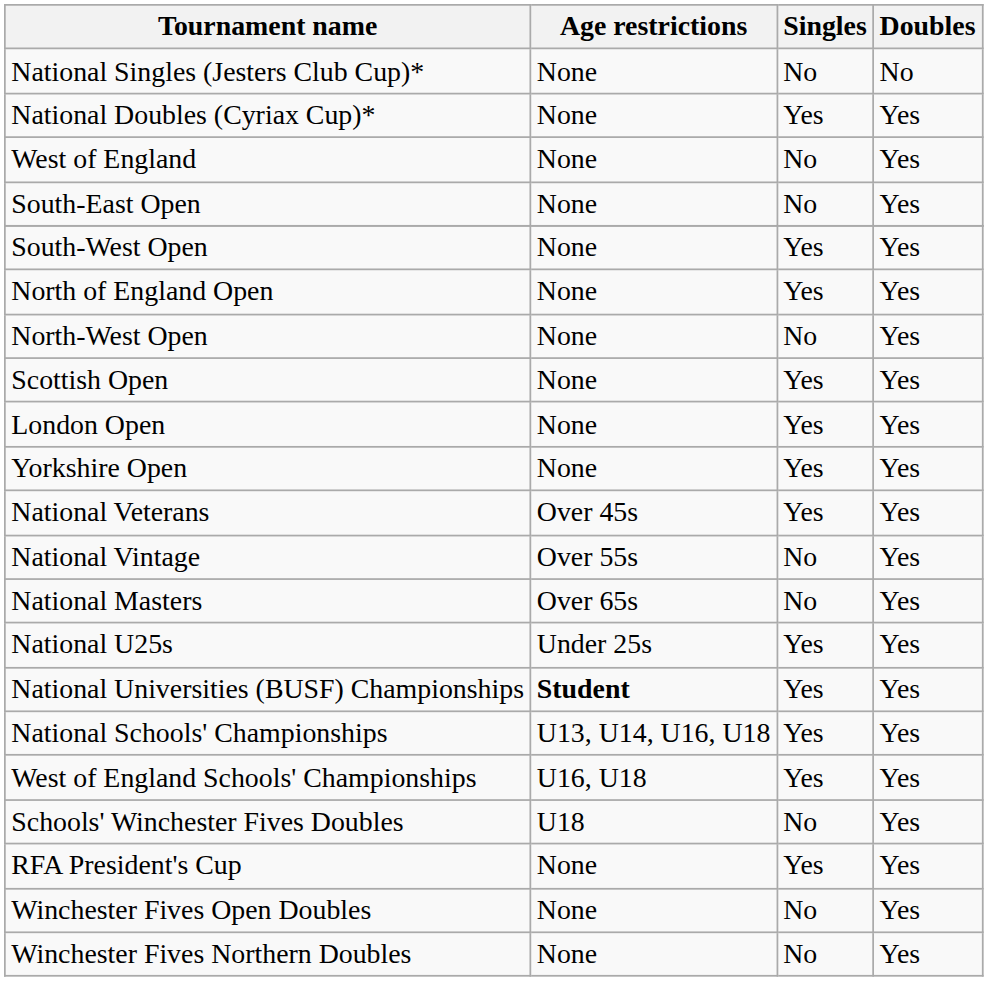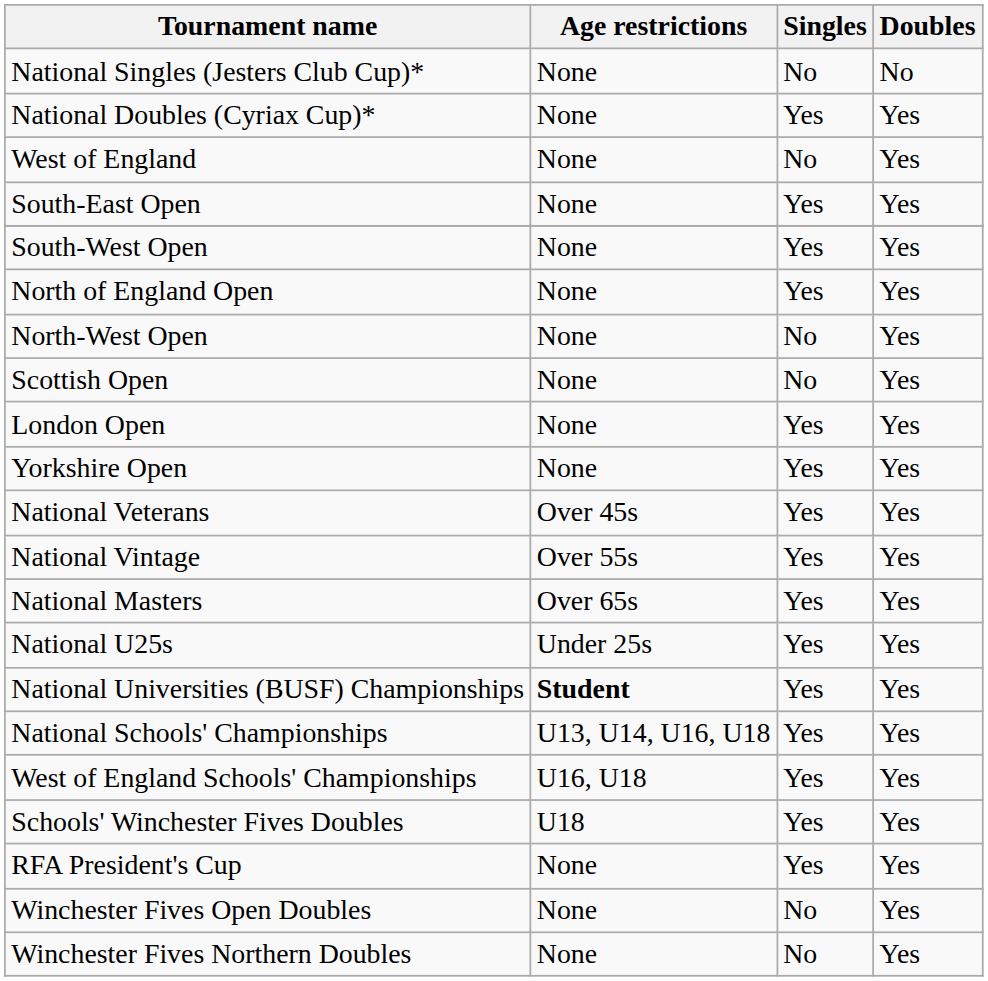South-East Open | Singles: No -> Yes
Scottish Open | Singles: Yes -> No
National Vintage | Singles: No -> Yes
National Masters | Singles: No -> Yes
Schools' Winchester Fives Doubles | Singles: No -> Yes
